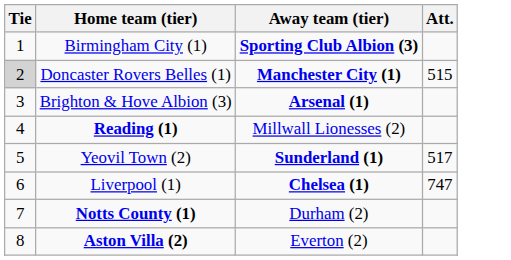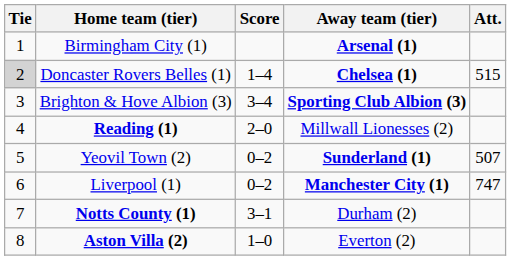+ column: Score | 1–4 | 3–4 | 2–0 | 0–2 | 0–2 | 3–1 | 1–0
Birmingham City (1) | Away team (tier): Sporting Club Albion (3) -> Arsenal (1)
Doncaster Rovers Belles (1) | Away team (tier): Manchester City (1) -> Chelsea (1)
Brighton & Hove Albion (3) | Away team (tier): Arsenal (1) -> Sporting Club Albion (3)
Yeovil Town (2) | Att.: 517 -> 507
Liverpool (1) | Away team (tier): Chelsea (1) -> Manchester City (1)
